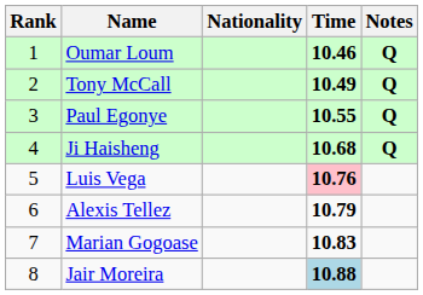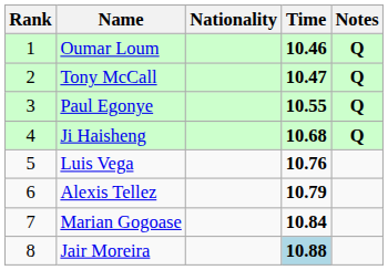Tony McCall | Time: 10.49 -> 10.47
Luis Vega | Time: pink background -> no background
Marian Gogoase | Time: 10.83 -> 10.84
